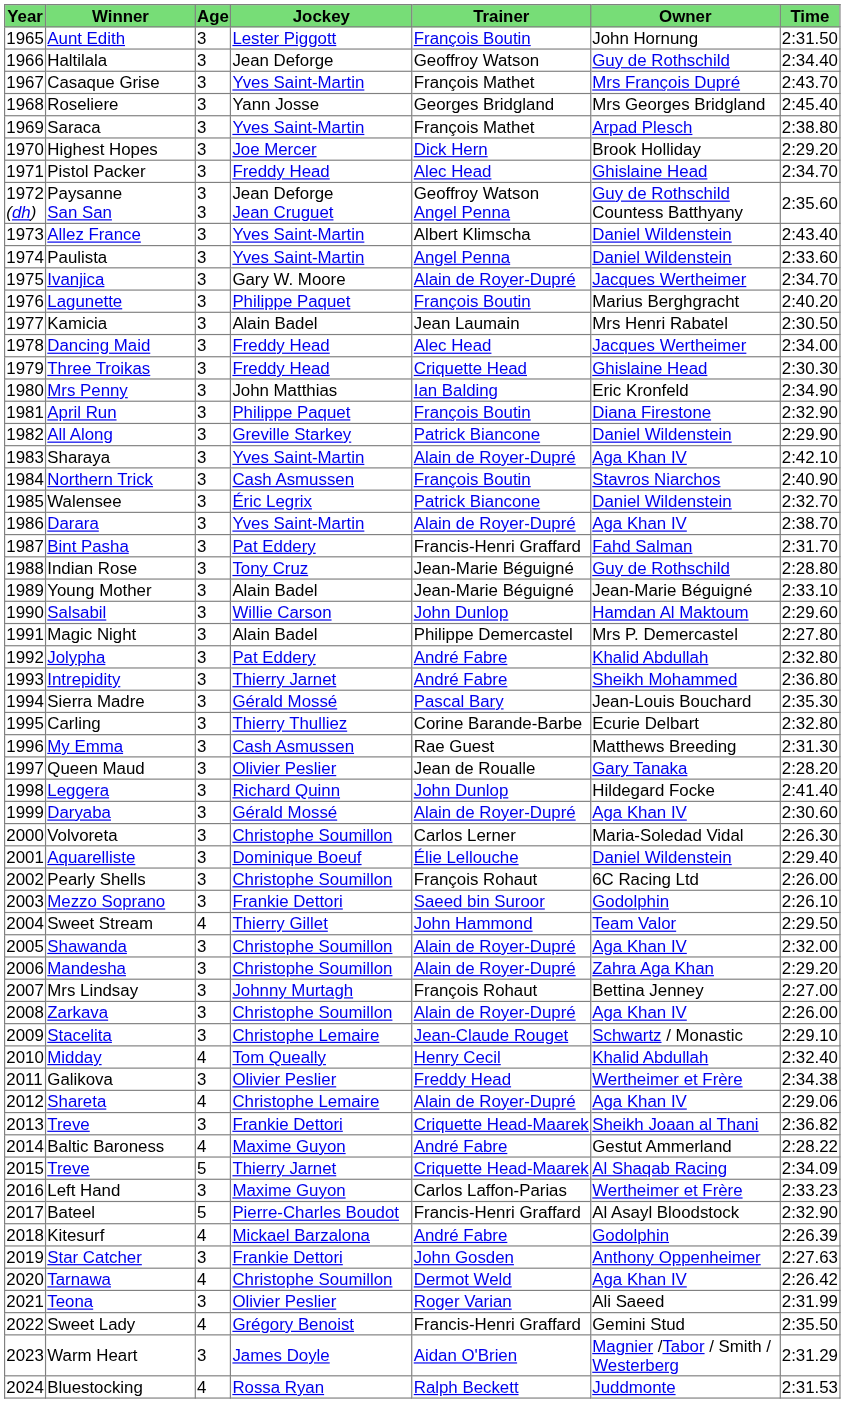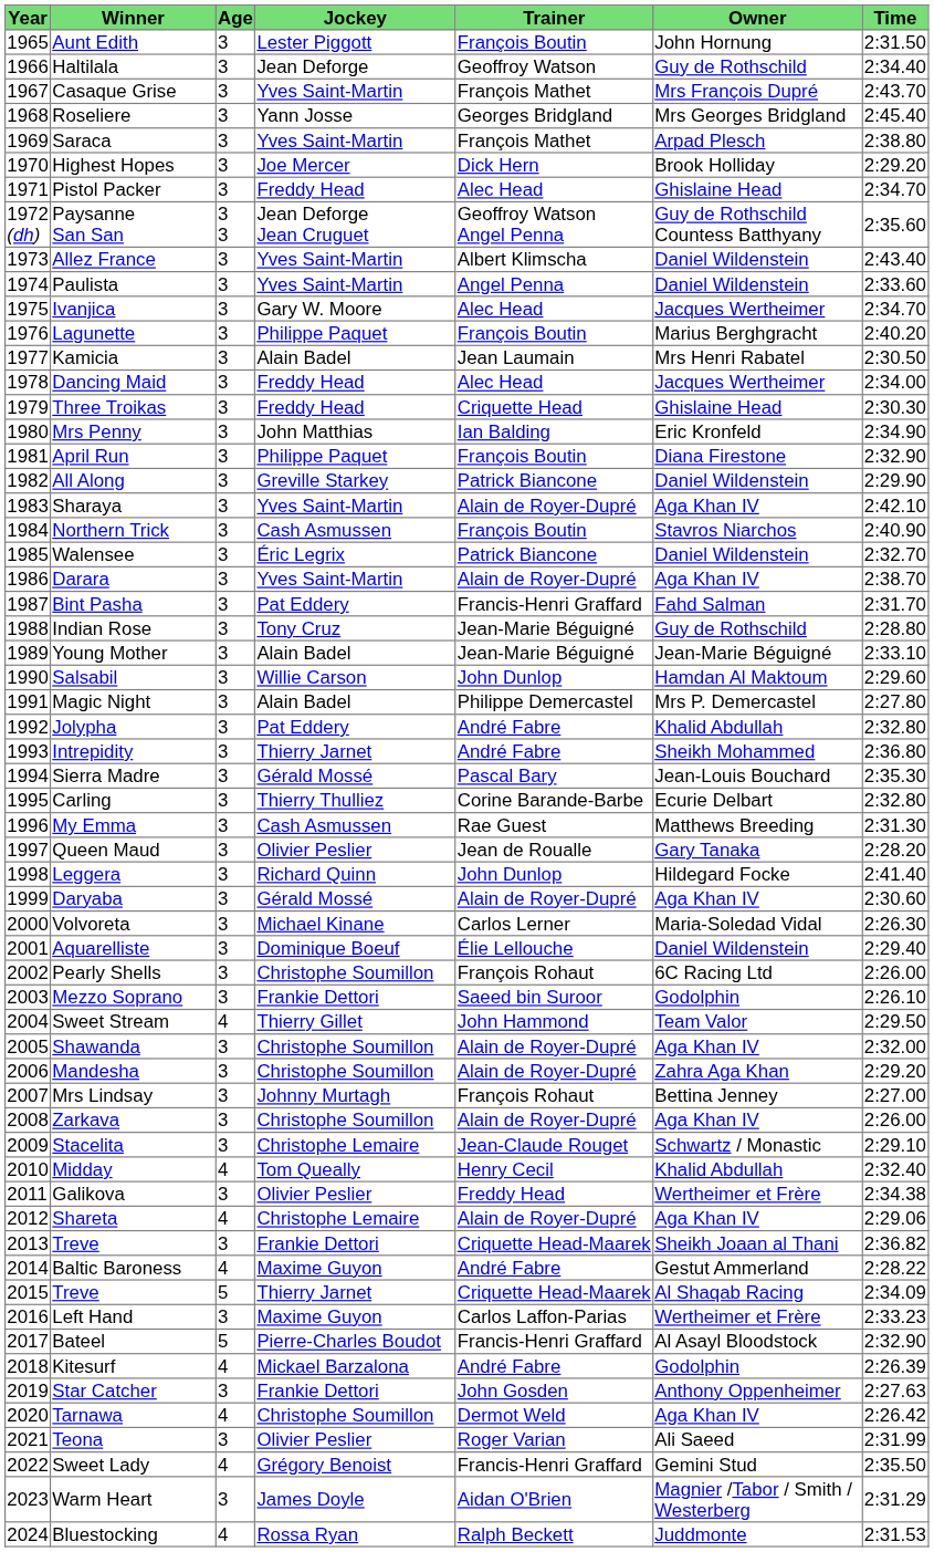Ivanjica | Trainer: Alain de Royer-Dupré -> Alec Head
Volvoreta | Jockey: Christophe Soumillon -> Michael Kinane
